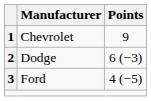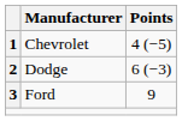Chevrolet | Points: 9 -> 4 (−5)
Ford | Points: 4 (−5) -> 9
